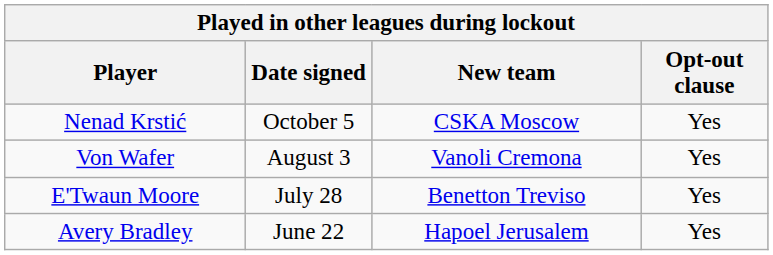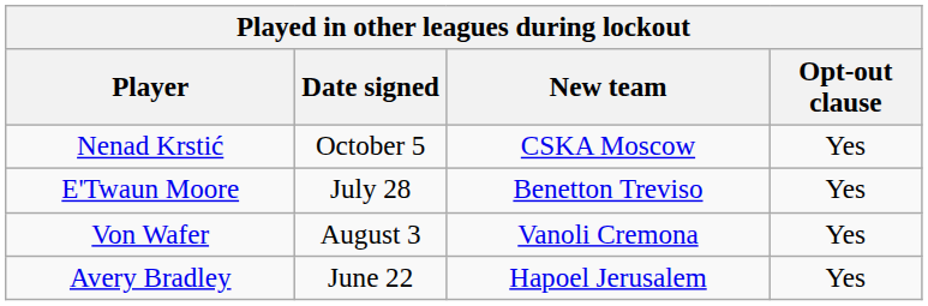rows swapped: E'Twaun Moore <-> Von Wafer
